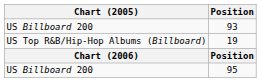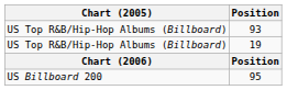93 | Chart (2005): US Billboard 200 -> US Top R&B/Hip-Hop Albums (Billboard)
